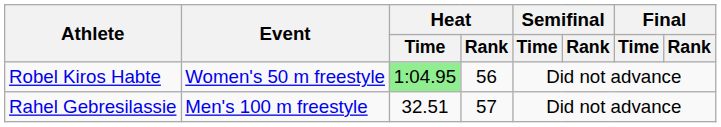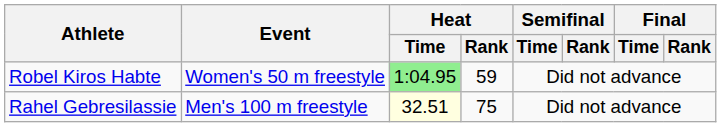Robel Kiros Habte | Heat / Rank: 56 -> 59
Rahel Gebresilassie | Heat / Time: no background -> lightyellow background
Rahel Gebresilassie | Heat / Rank: 57 -> 75
